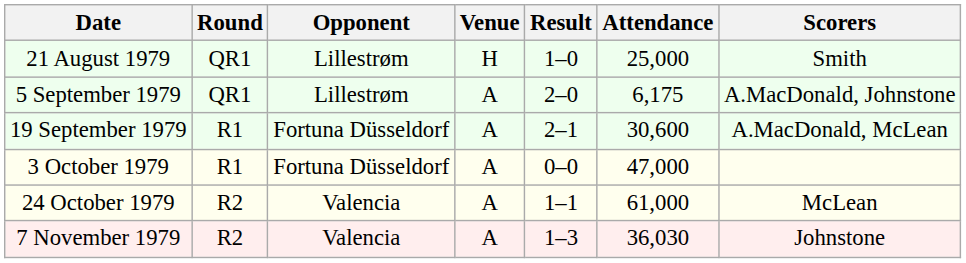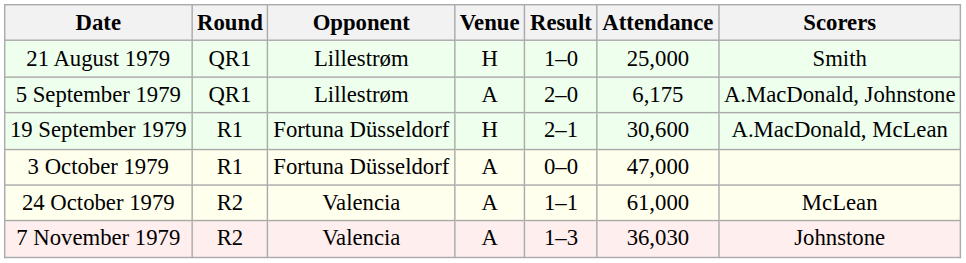19 September 1979 | Venue: A -> H
